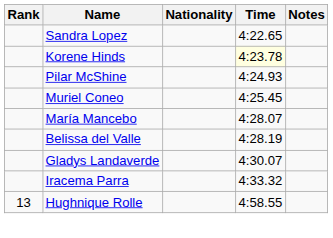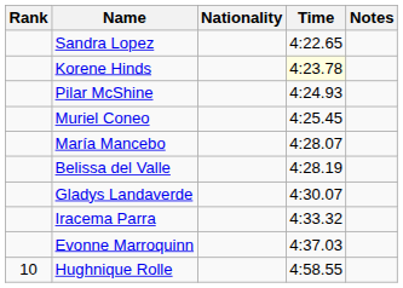+ row: Evonne Marroquinn | 4:37.03
Hughnique Rolle | Rank: 13 -> 10
